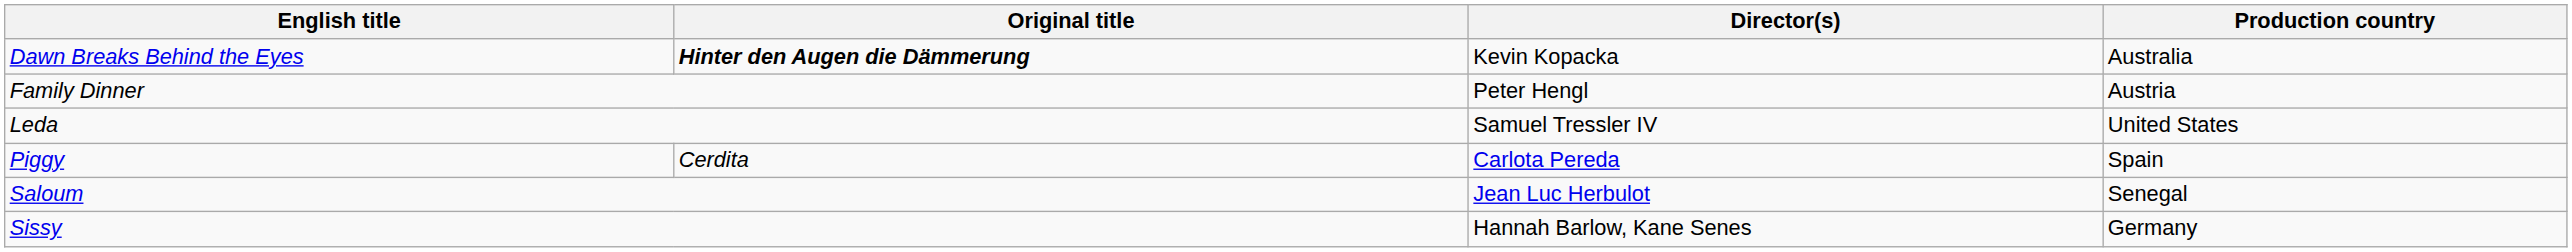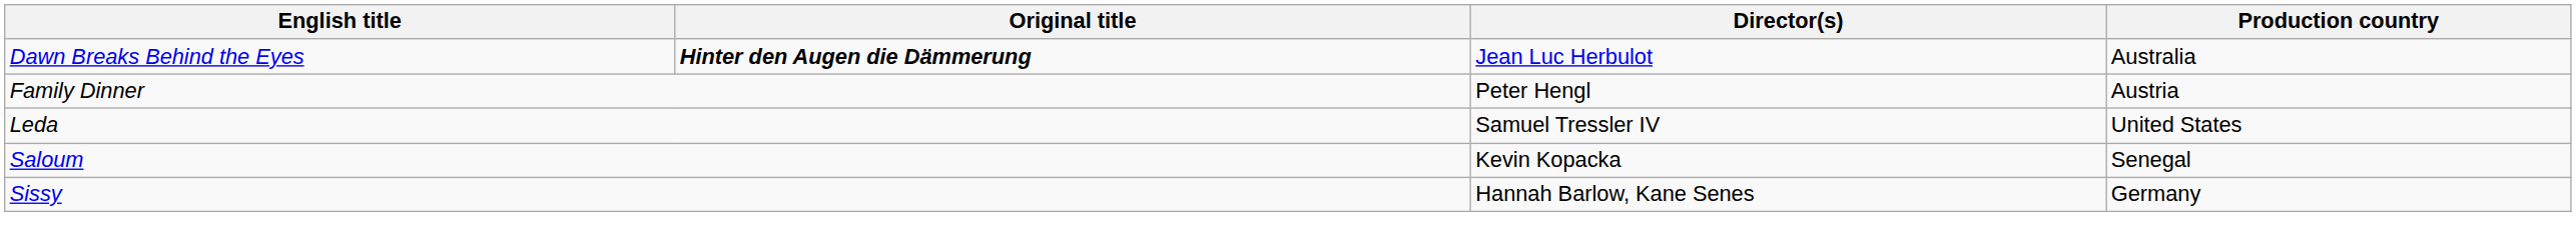Dawn Breaks Behind the Eyes | Director(s): Kevin Kopacka -> Jean Luc Herbulot
- row: Piggy | Cerdita | Carlota Pereda | Spain
Saloum | Director(s): Jean Luc Herbulot -> Kevin Kopacka
